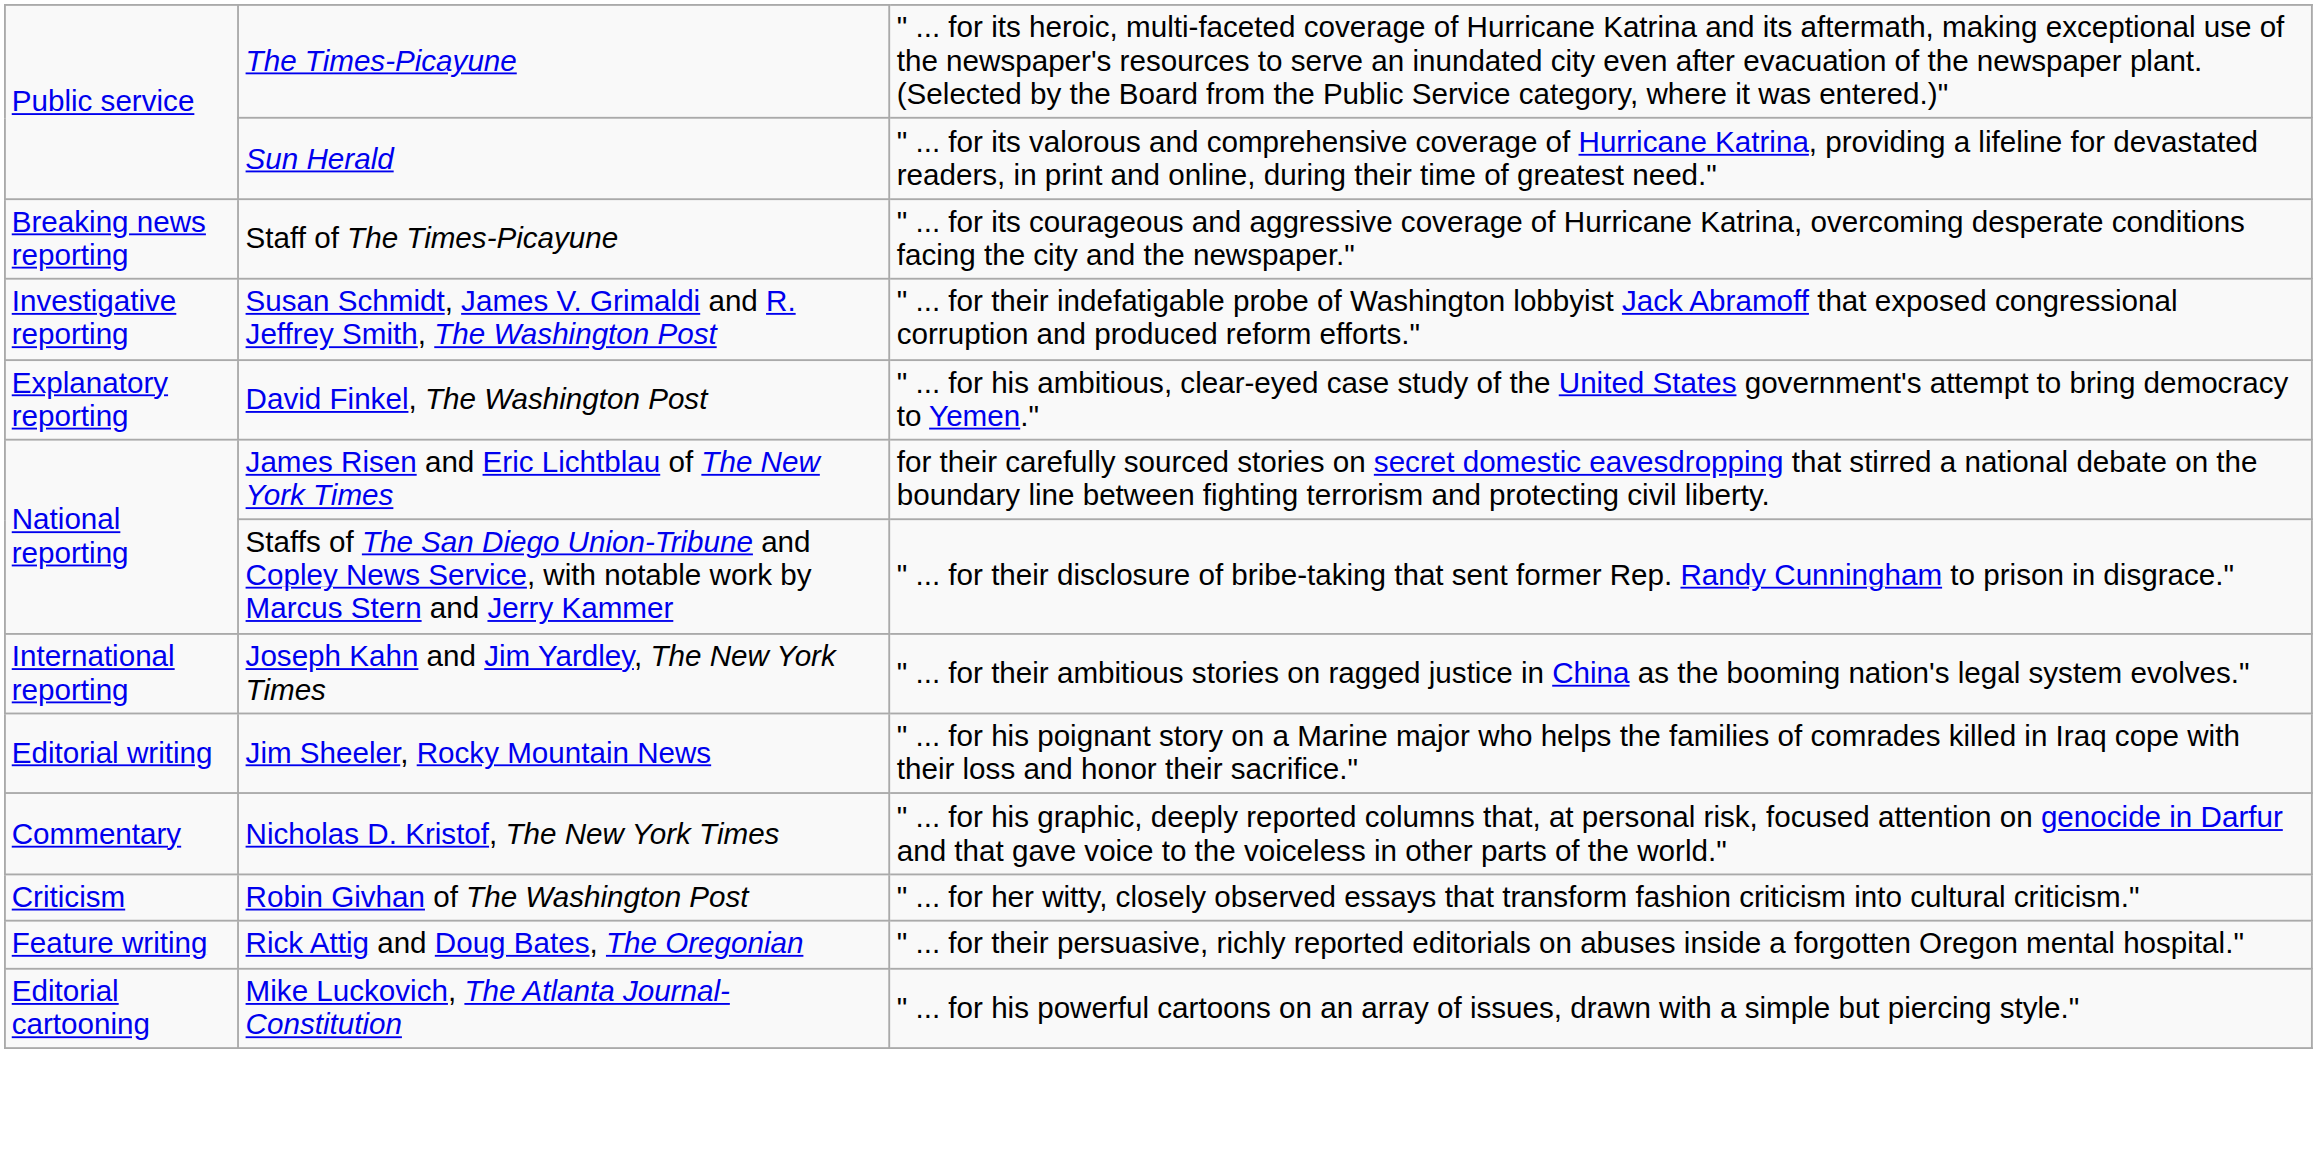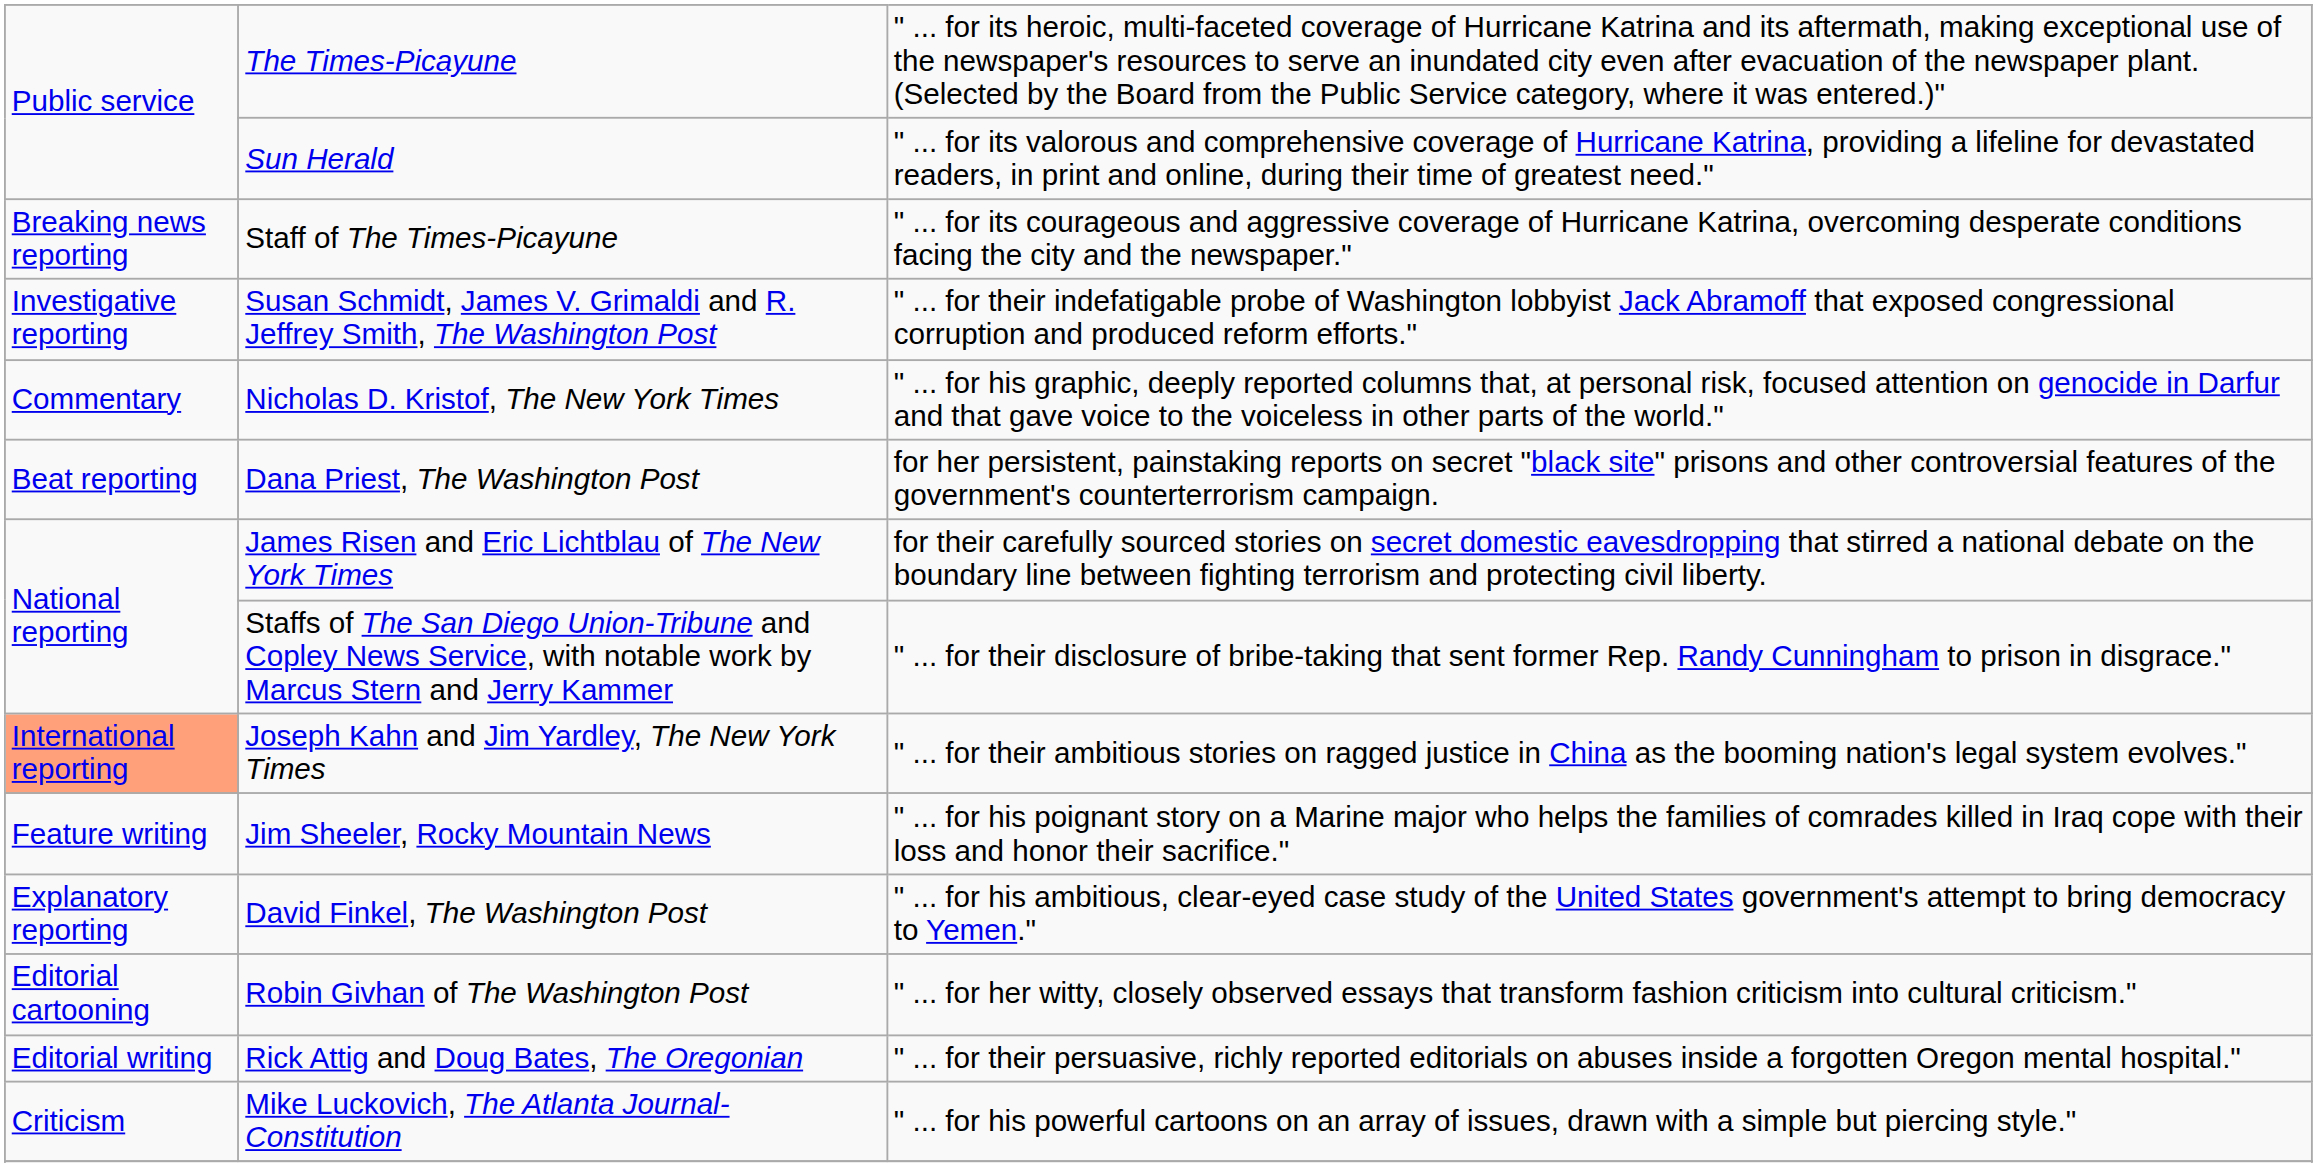rows swapped: David Finkel, The Washington Post <-> Nicholas D. Kristof, The New York Times
+ row: Beat reporting | Dana Priest, The Washington Post | for her persistent, painstaking reports on secret "black site" prisons and other controversial features of the government's counterterrorism campaign.
Joseph Kahn and Jim Yardley, The New York Times | column 1: no background -> lightsalmon background
Jim Sheeler, Rocky Mountain News | column 1: Editorial writing -> Feature writing
Robin Givhan of The Washington Post | column 1: Criticism -> Editorial cartooning
Rick Attig and Doug Bates, The Oregonian | column 1: Feature writing -> Editorial writing
Mike Luckovich, The Atlanta Journal-Constitution | column 1: Editorial cartooning -> Criticism
